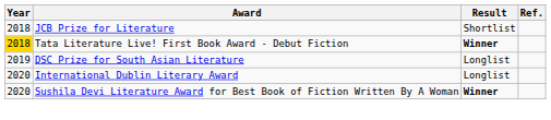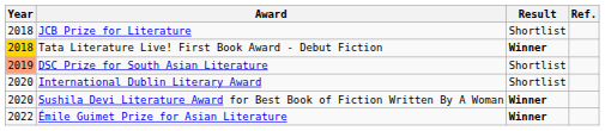DSC Prize for South Asian Literature | Year: no background -> lightsalmon background
DSC Prize for South Asian Literature | Result: Longlist -> Shortlist
International Dublin Literary Award | Result: Longlist -> Shortlist
+ row: 2022 | Émile Guimet Prize for Asian Literature | Winner
